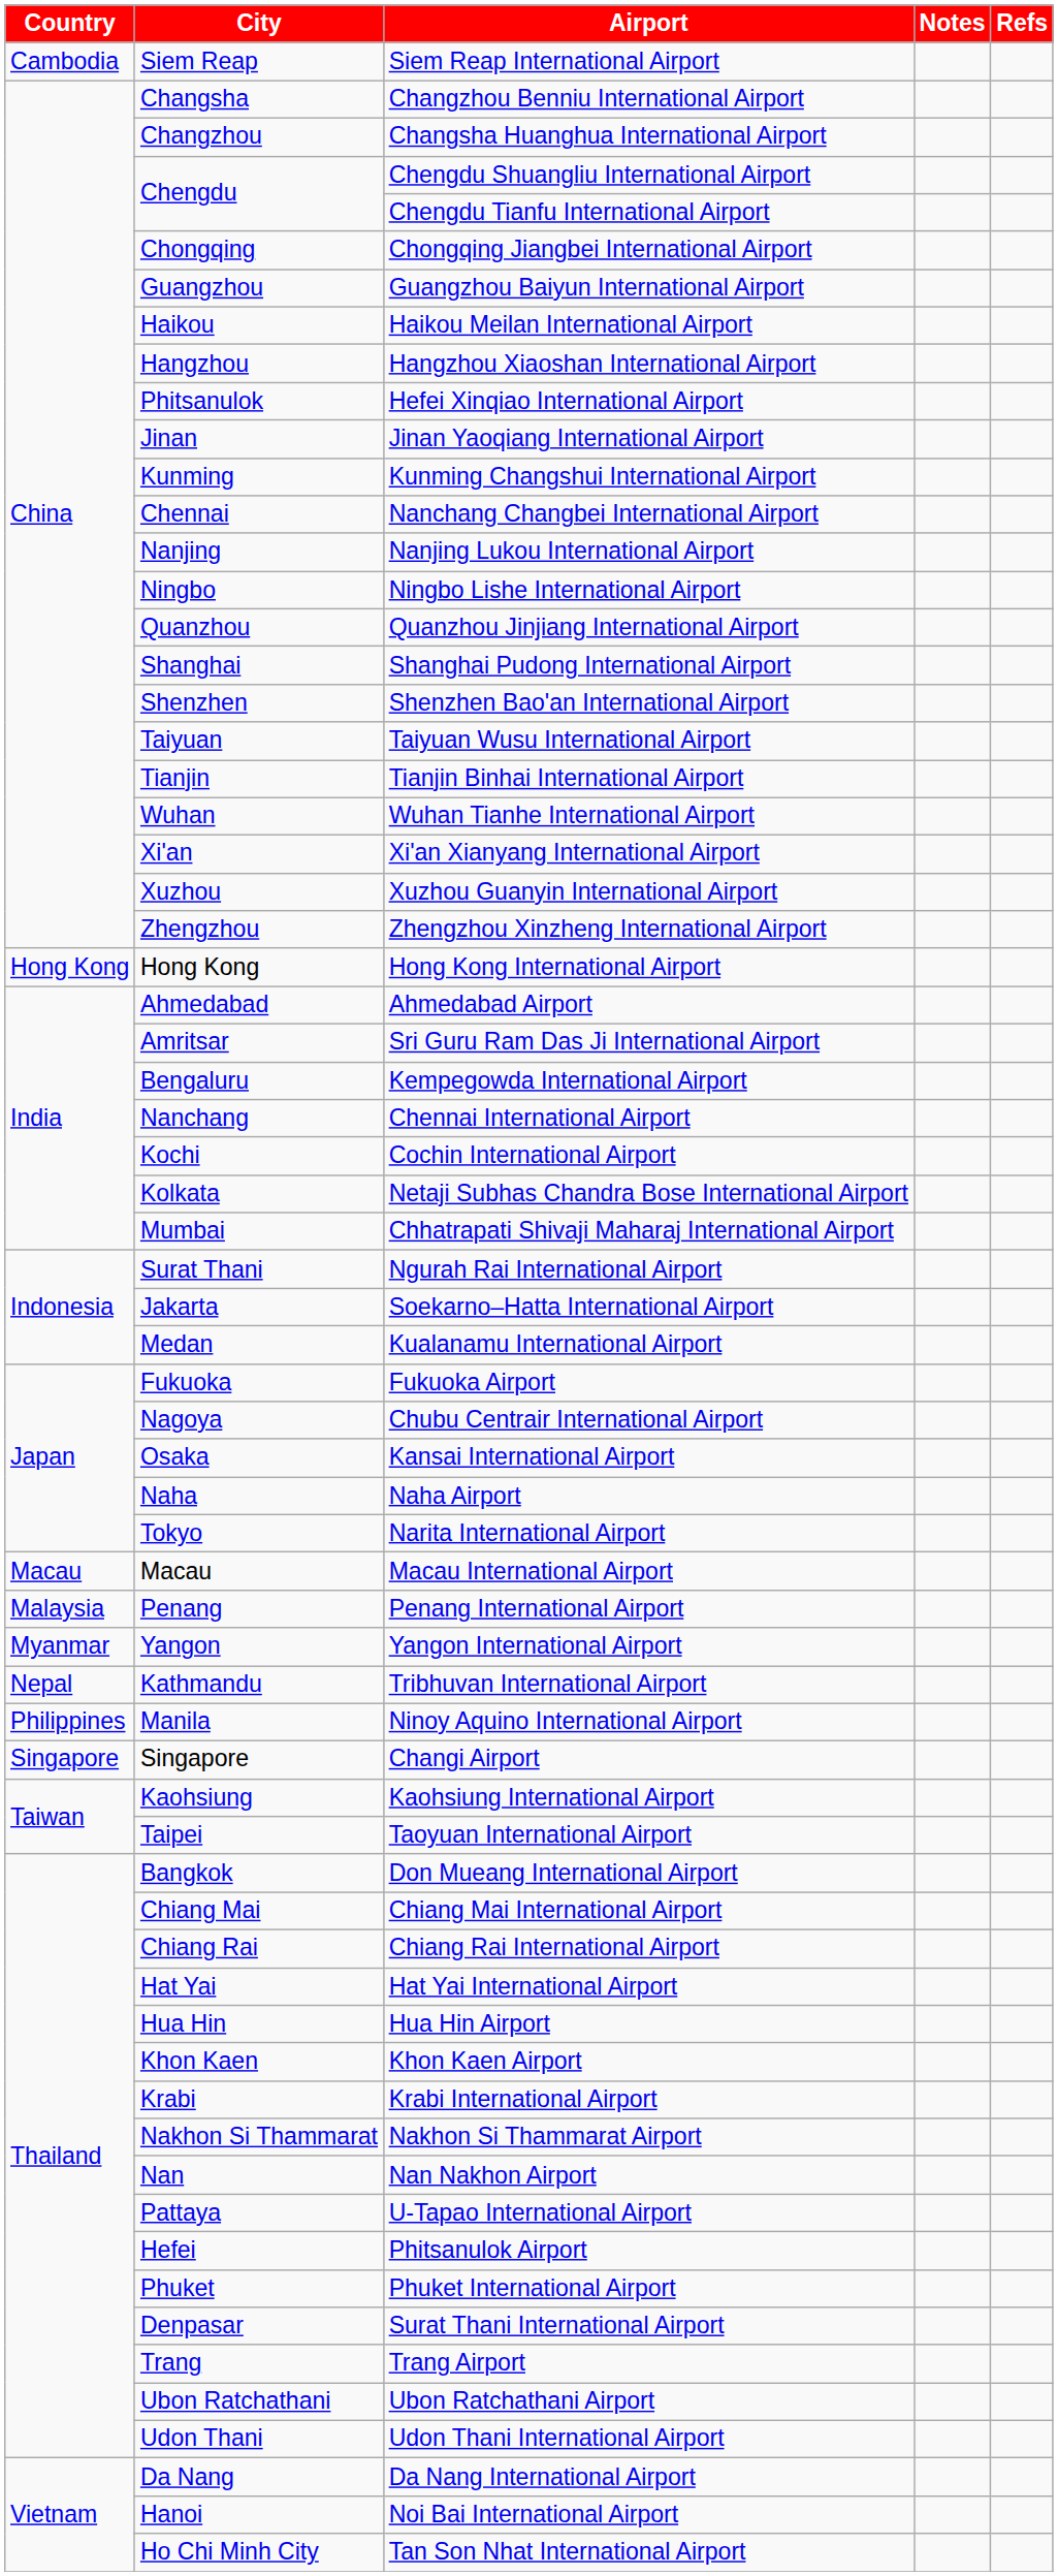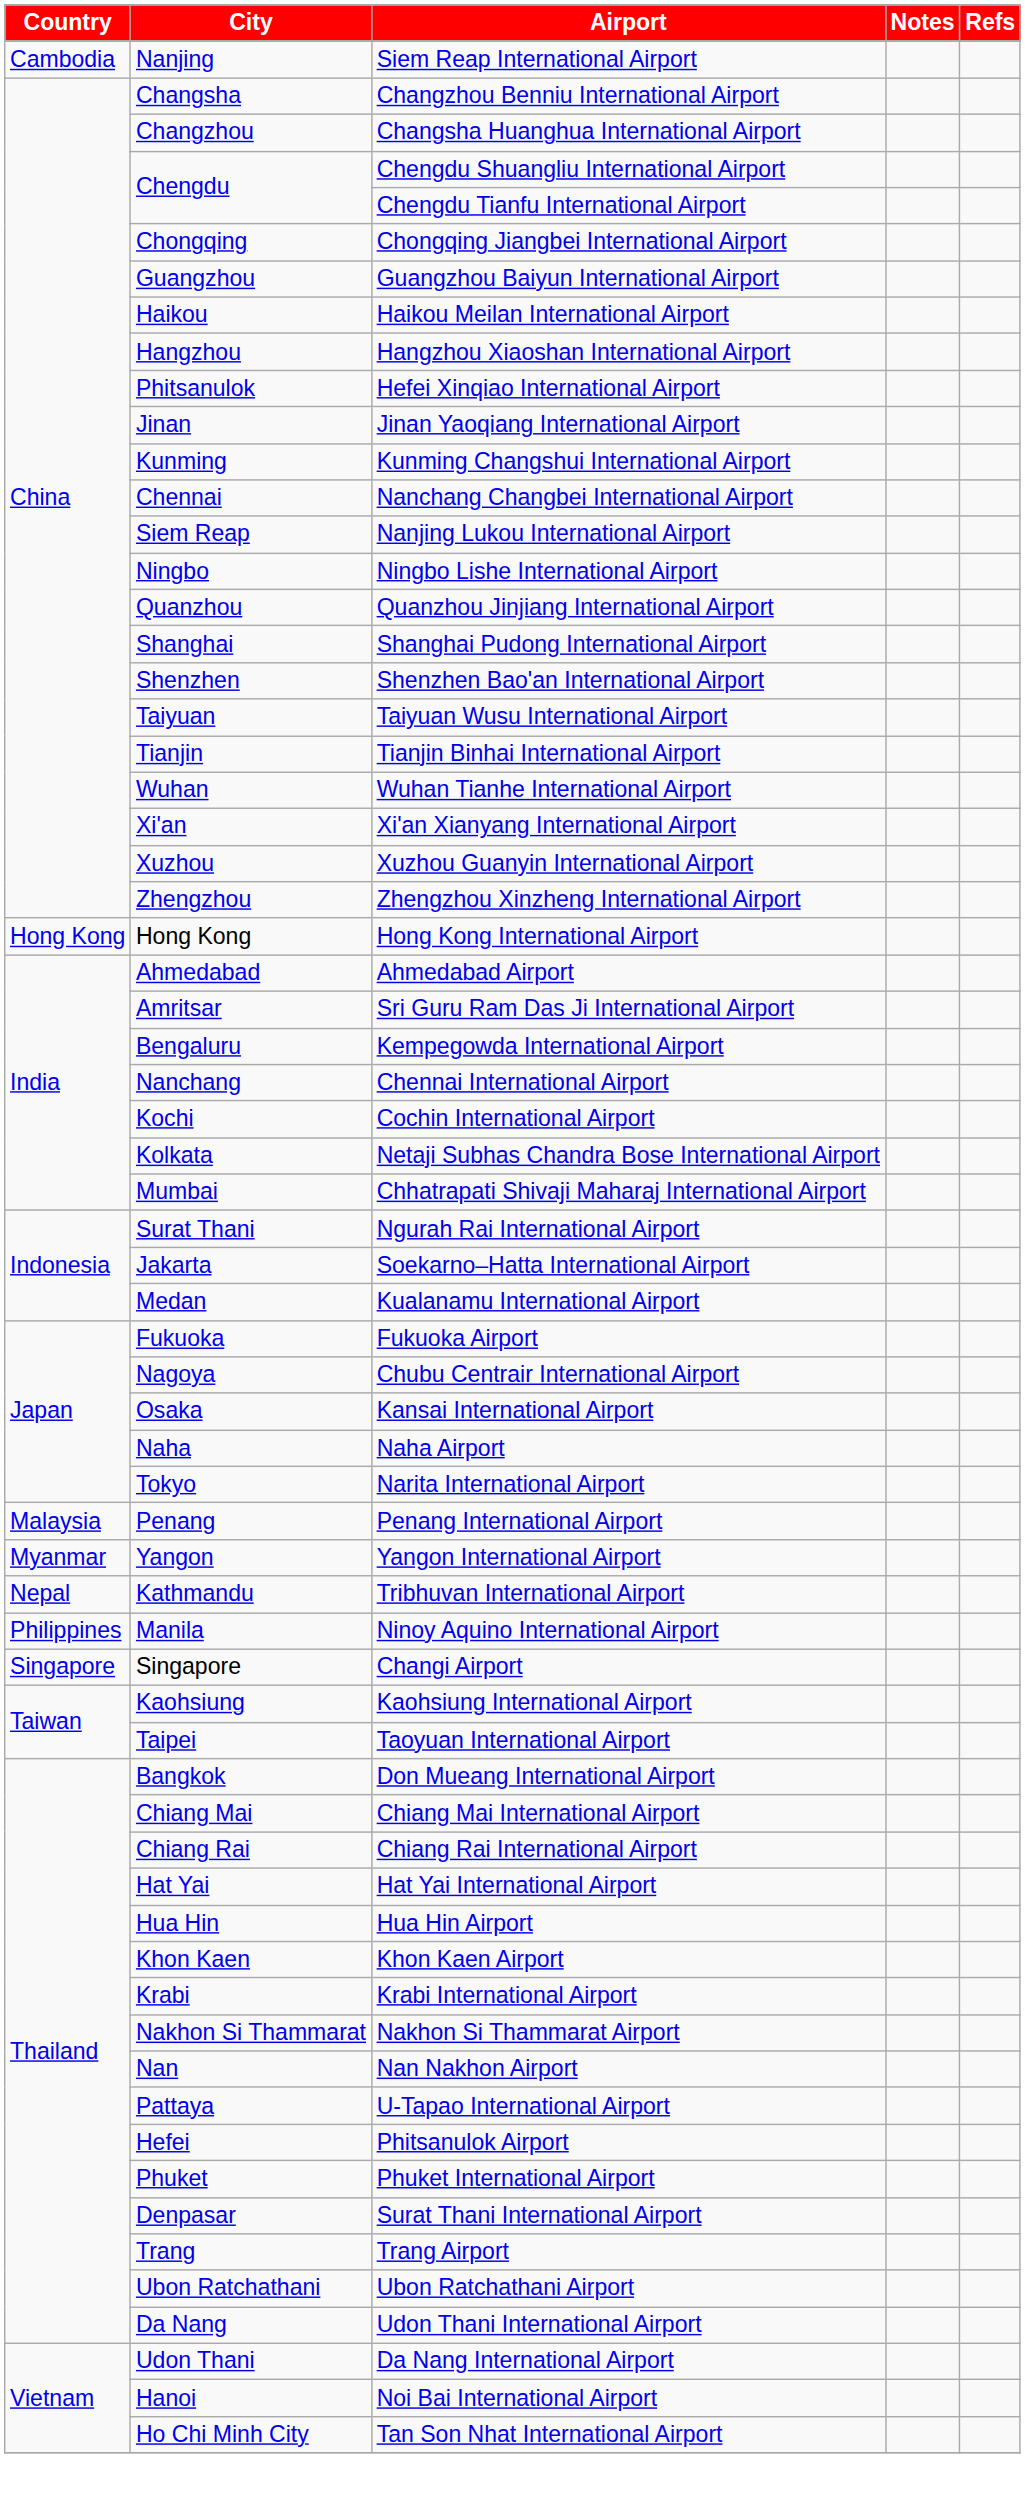Siem Reap International Airport | City: Siem Reap -> Nanjing
Nanjing Lukou International Airport | City: Nanjing -> Siem Reap
- row: Macau | Macau | Macau International Airport
Udon Thani International Airport | City: Udon Thani -> Da Nang
Da Nang International Airport | City: Da Nang -> Udon Thani
